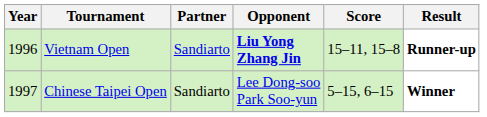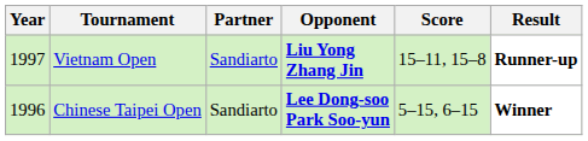Vietnam Open | Year: 1996 -> 1997
Chinese Taipei Open | Year: 1997 -> 1996
Chinese Taipei Open | Opponent: normal -> bold
